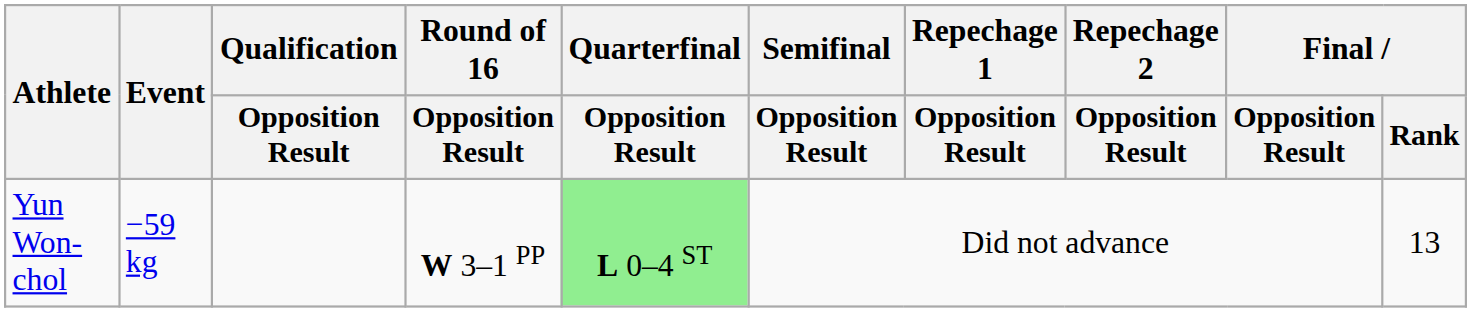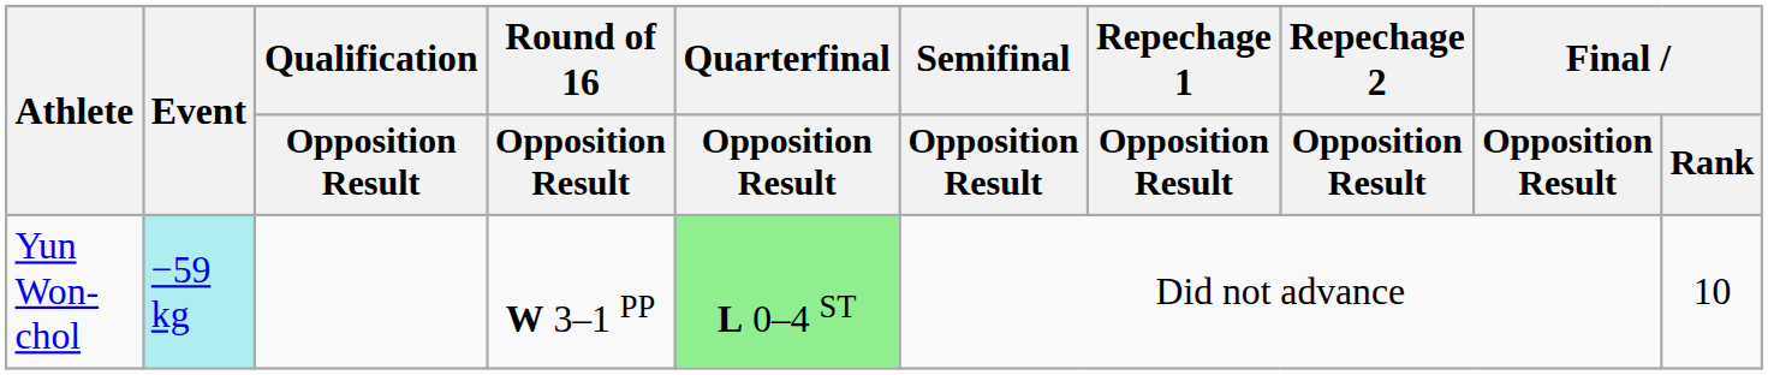Yun Won-chol | Event: no background -> paleturquoise background
Yun Won-chol | Final / Rank: 13 -> 10
